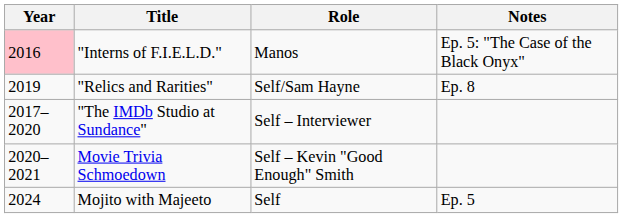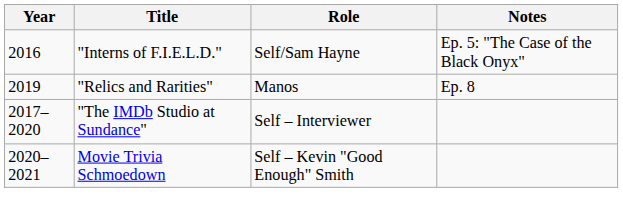"Interns of F.I.E.L.D." | Year: pink background -> no background
"Interns of F.I.E.L.D." | Role: Manos -> Self/Sam Hayne
"Relics and Rarities" | Role: Self/Sam Hayne -> Manos
- row: 2024 | Mojito with Majeeto | Self | Ep. 5
